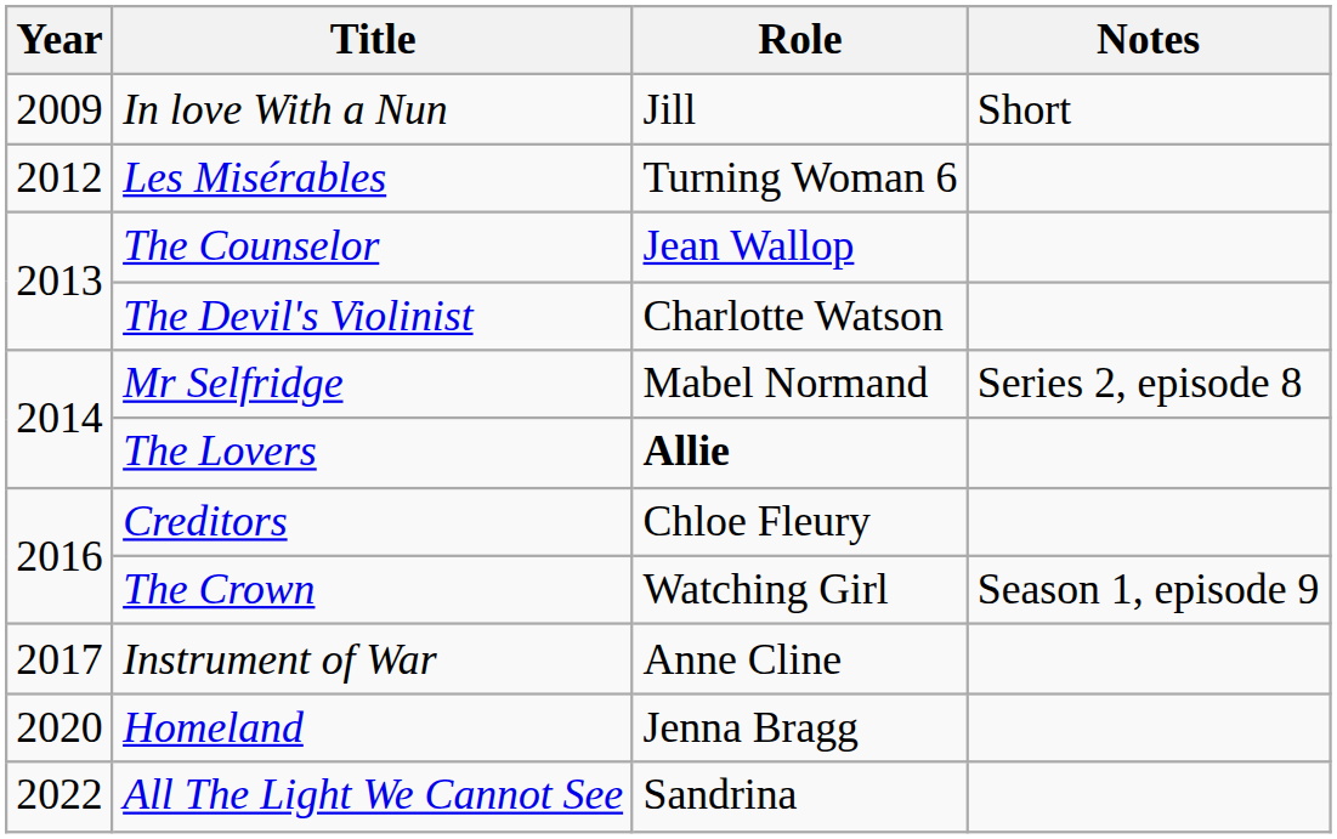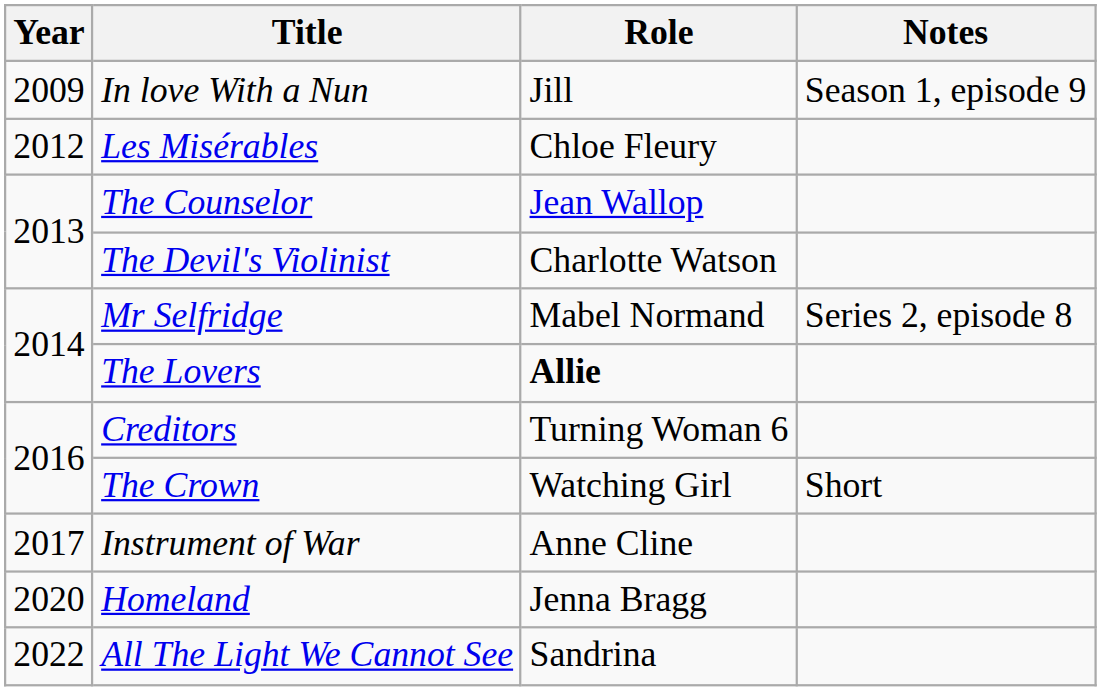In love With a Nun | Notes: Short -> Season 1, episode 9
Les Misérables | Role: Turning Woman 6 -> Chloe Fleury
Creditors | Role: Chloe Fleury -> Turning Woman 6
The Crown | Notes: Season 1, episode 9 -> Short
